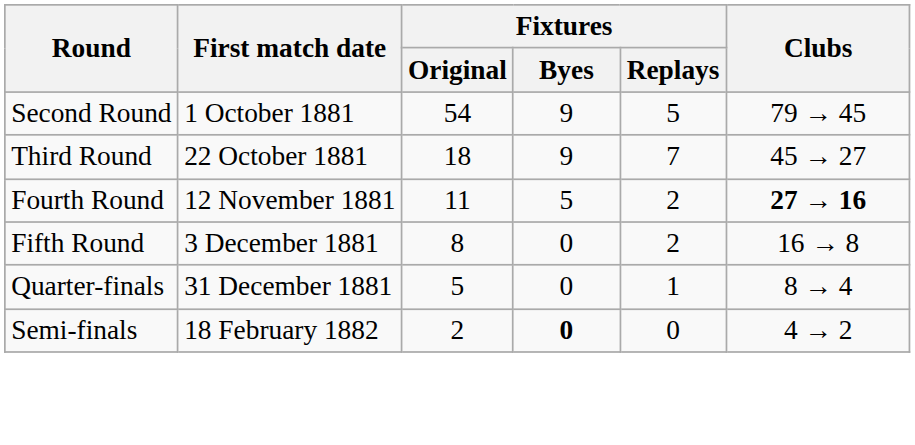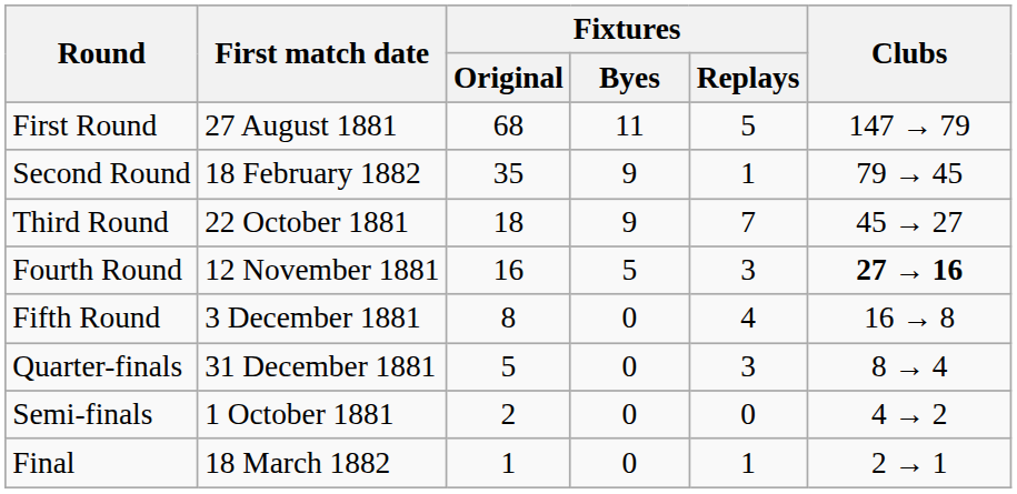+ row: First Round | 27 August 1881 | 68 | 11 | 5 | 147 → 79
Second Round | First match date: 1 October 1881 -> 18 February 1882
Second Round | Fixtures / Original: 54 -> 35
Second Round | Fixtures / Replays: 5 -> 1
Fourth Round | Fixtures / Original: 11 -> 16
Fourth Round | Fixtures / Replays: 2 -> 3
Fifth Round | Fixtures / Replays: 2 -> 4
Quarter-finals | Fixtures / Replays: 1 -> 3
Semi-finals | First match date: 18 February 1882 -> 1 October 1881
Semi-finals | Fixtures / Byes: bold -> normal
+ row: Final | 18 March 1882 | 1 | 0 | 1 | 2 → 1
